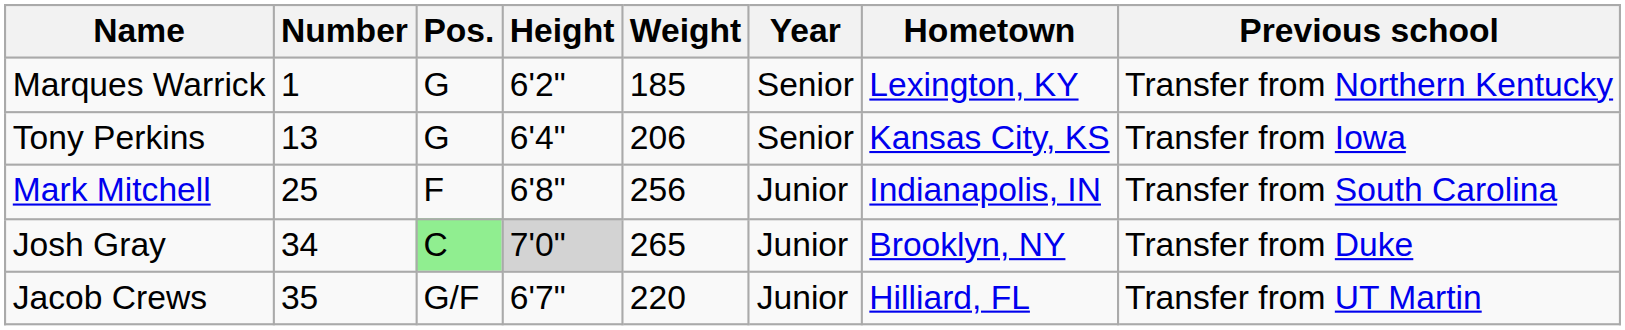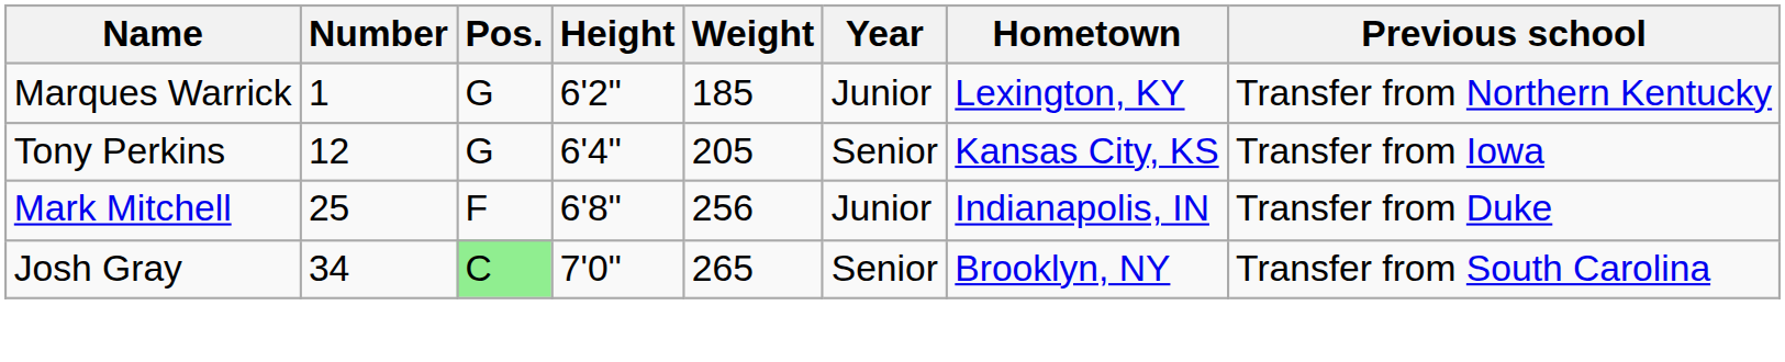Marques Warrick | Year: Senior -> Junior
Tony Perkins | Number: 13 -> 12
Tony Perkins | Weight: 206 -> 205
Mark Mitchell | Previous school: Transfer from South Carolina -> Transfer from Duke
Josh Gray | Height: lightgrey background -> no background
Josh Gray | Year: Junior -> Senior
Josh Gray | Previous school: Transfer from Duke -> Transfer from South Carolina
- row: Jacob Crews | 35 | G/F | 6'7" | 220 | Junior | Hilliard, FL | Transfer from UT Martin
